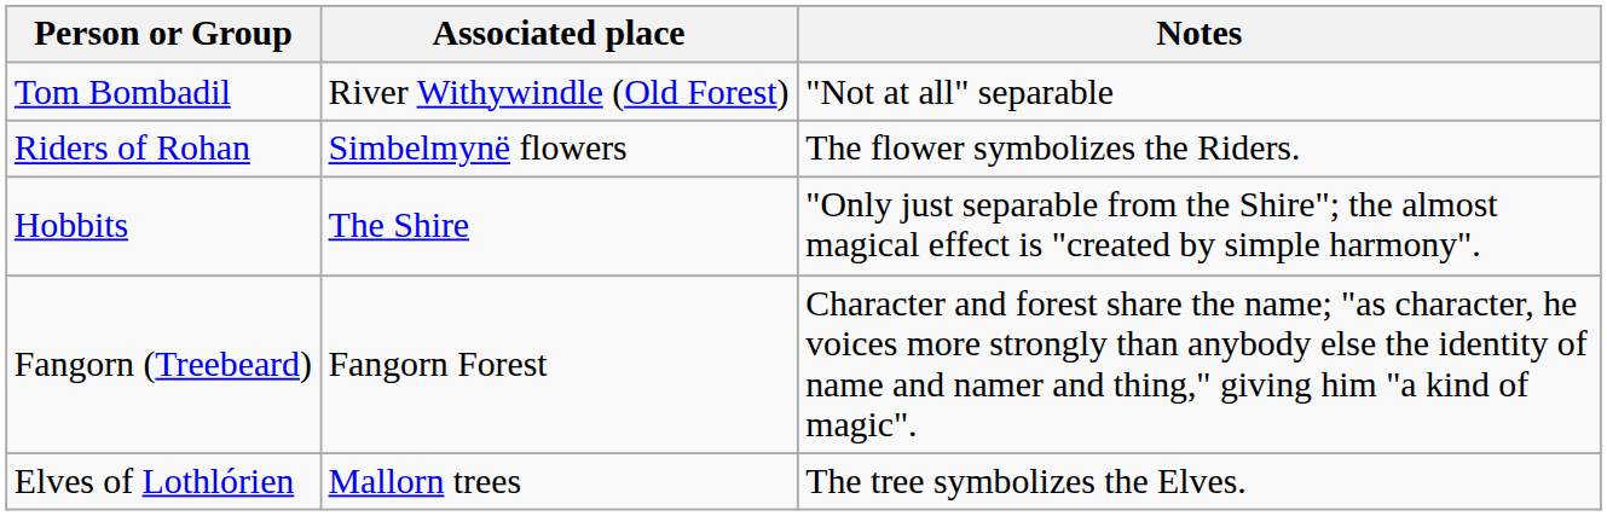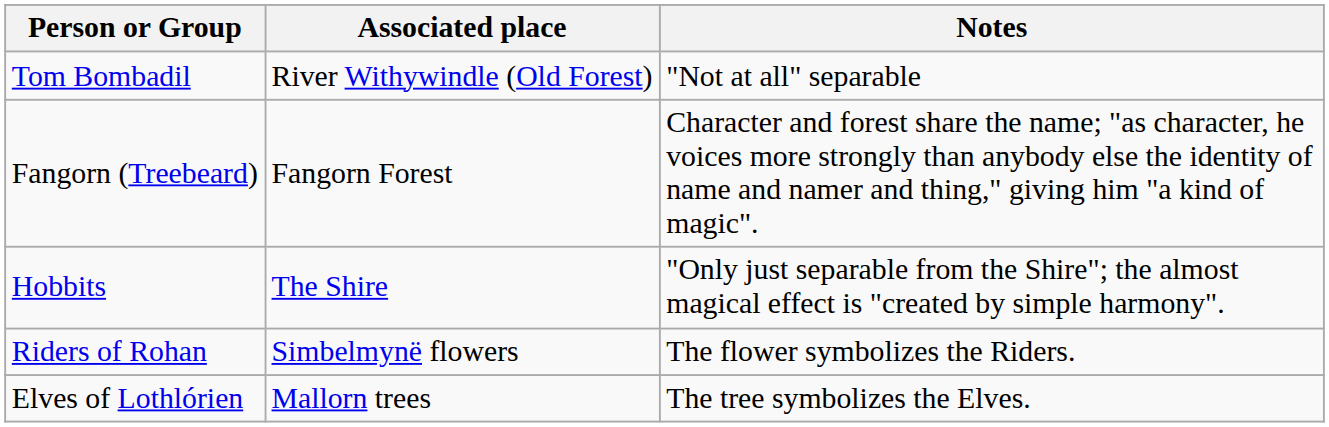rows swapped: Fangorn (Treebeard) <-> Riders of Rohan
